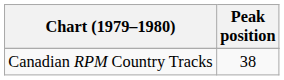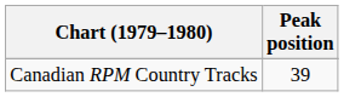Canadian RPM Country Tracks | Peak position: 38 -> 39
